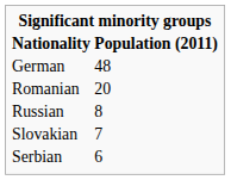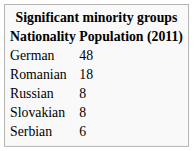Romanian | Population (2011): 20 -> 18
Slovakian | Population (2011): 7 -> 8
